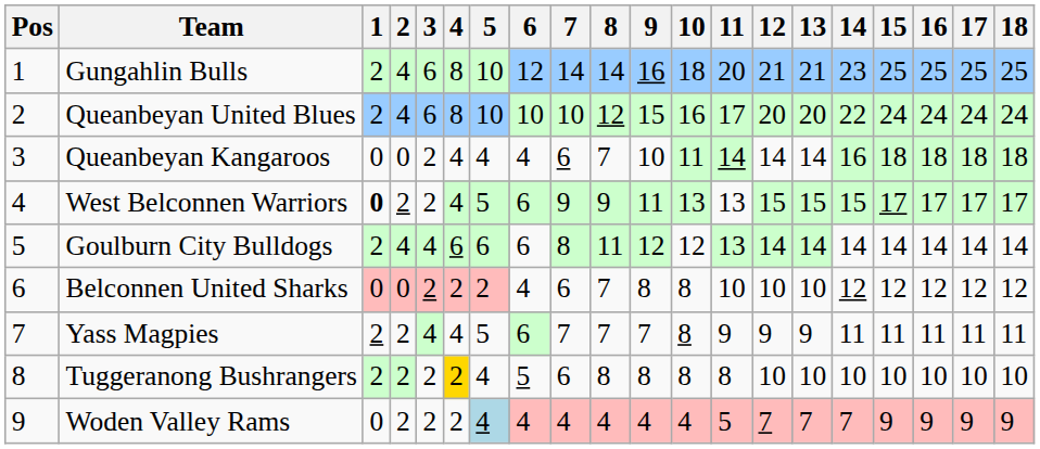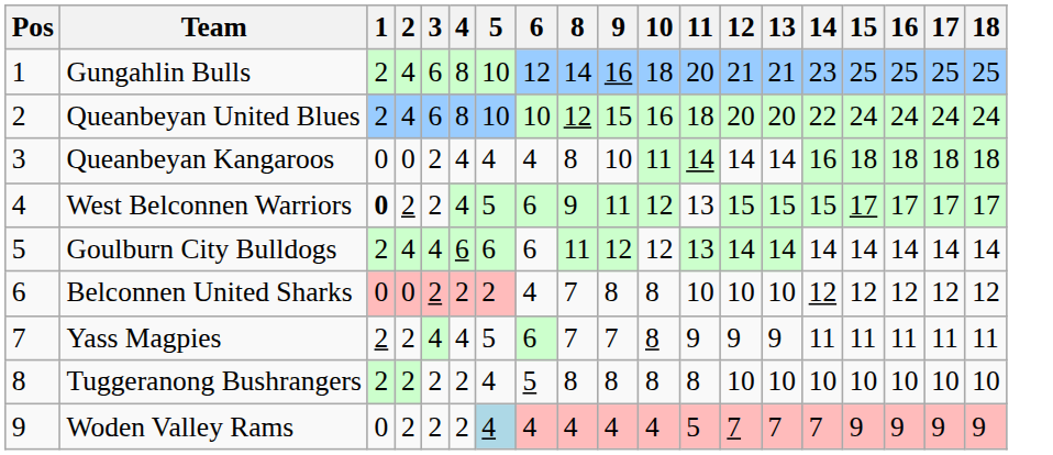- column: 7 | 14 | 10 | 6 | 9 | 8 | 6 | 7 | 6 | 4
Queanbeyan United Blues | 11: 17 -> 18
Queanbeyan Kangaroos | 8: 7 -> 8
West Belconnen Warriors | 10: 13 -> 12
Tuggeranong Bushrangers | 4: gold background -> no background
